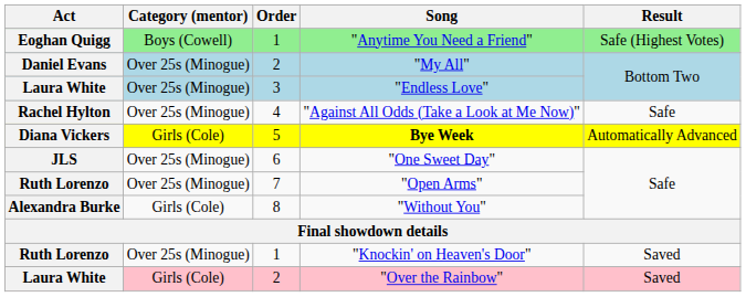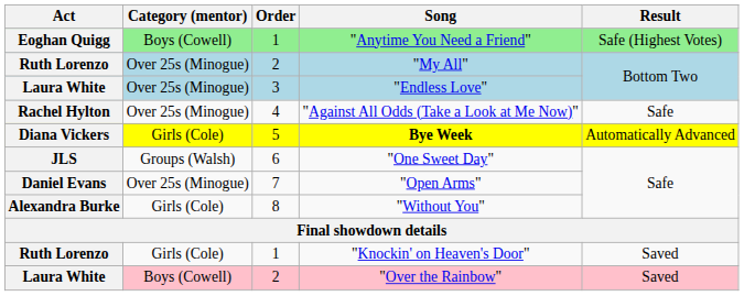"My All" | Act: Daniel Evans -> Ruth Lorenzo
"One Sweet Day" | Category (mentor): Over 25s (Minogue) -> Groups (Walsh)
"Open Arms" | Act: Ruth Lorenzo -> Daniel Evans
"Knockin' on Heaven's Door" | Category (mentor): Over 25s (Minogue) -> Girls (Cole)
"Over the Rainbow" | Category (mentor): Girls (Cole) -> Boys (Cowell)
